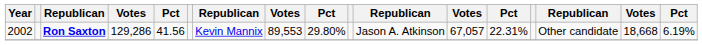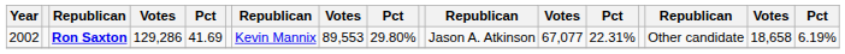Ron Saxton | column 5: 41.56 -> 41.69
Ron Saxton | column 12: 67,057 -> 67,077
Ron Saxton | column 16: 18,668 -> 18,658
